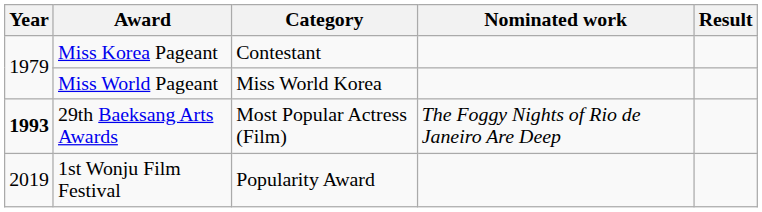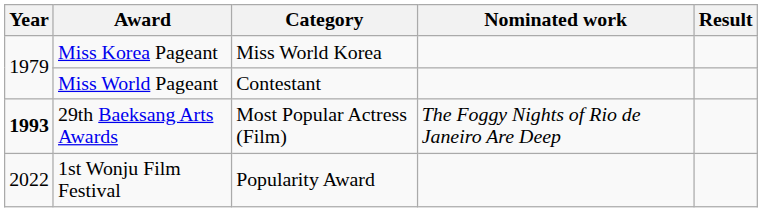Miss Korea Pageant | Category: Contestant -> Miss World Korea
Miss World Pageant | Category: Miss World Korea -> Contestant
1st Wonju Film Festival | Year: 2019 -> 2022
